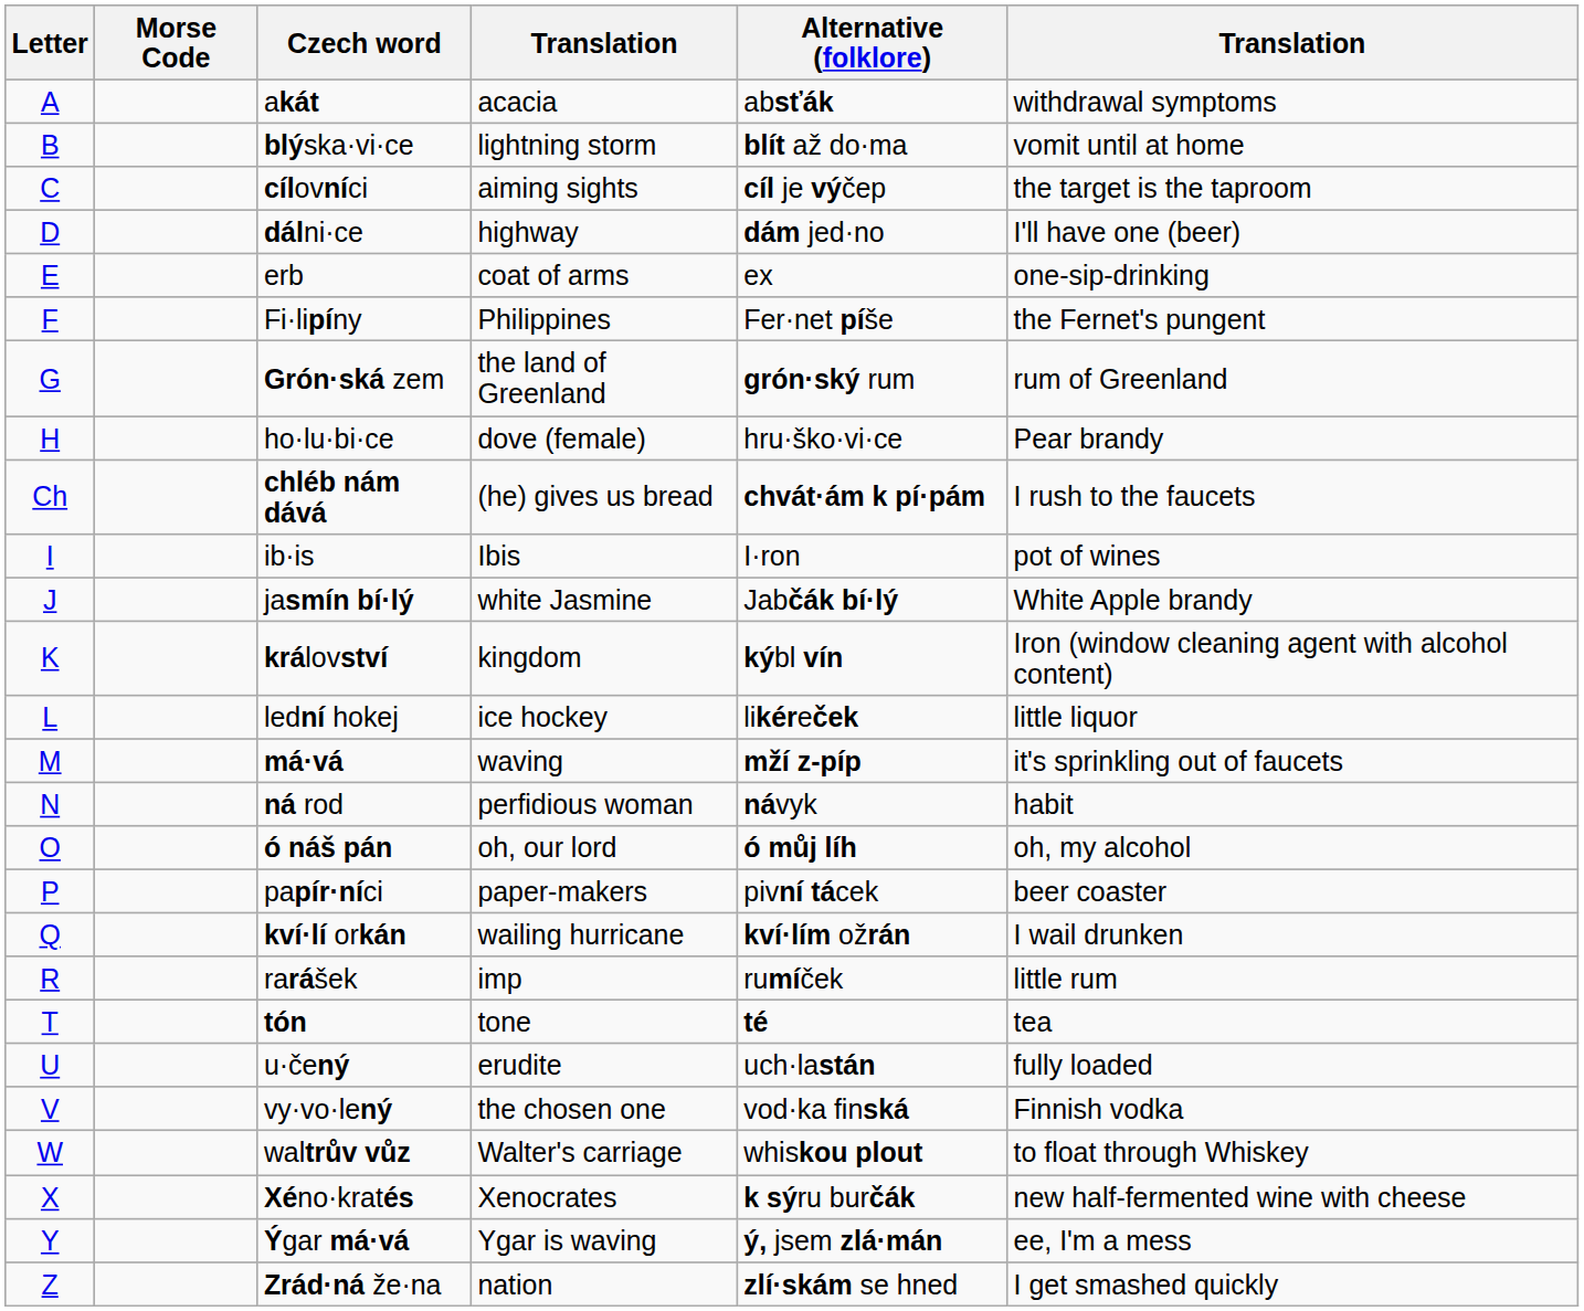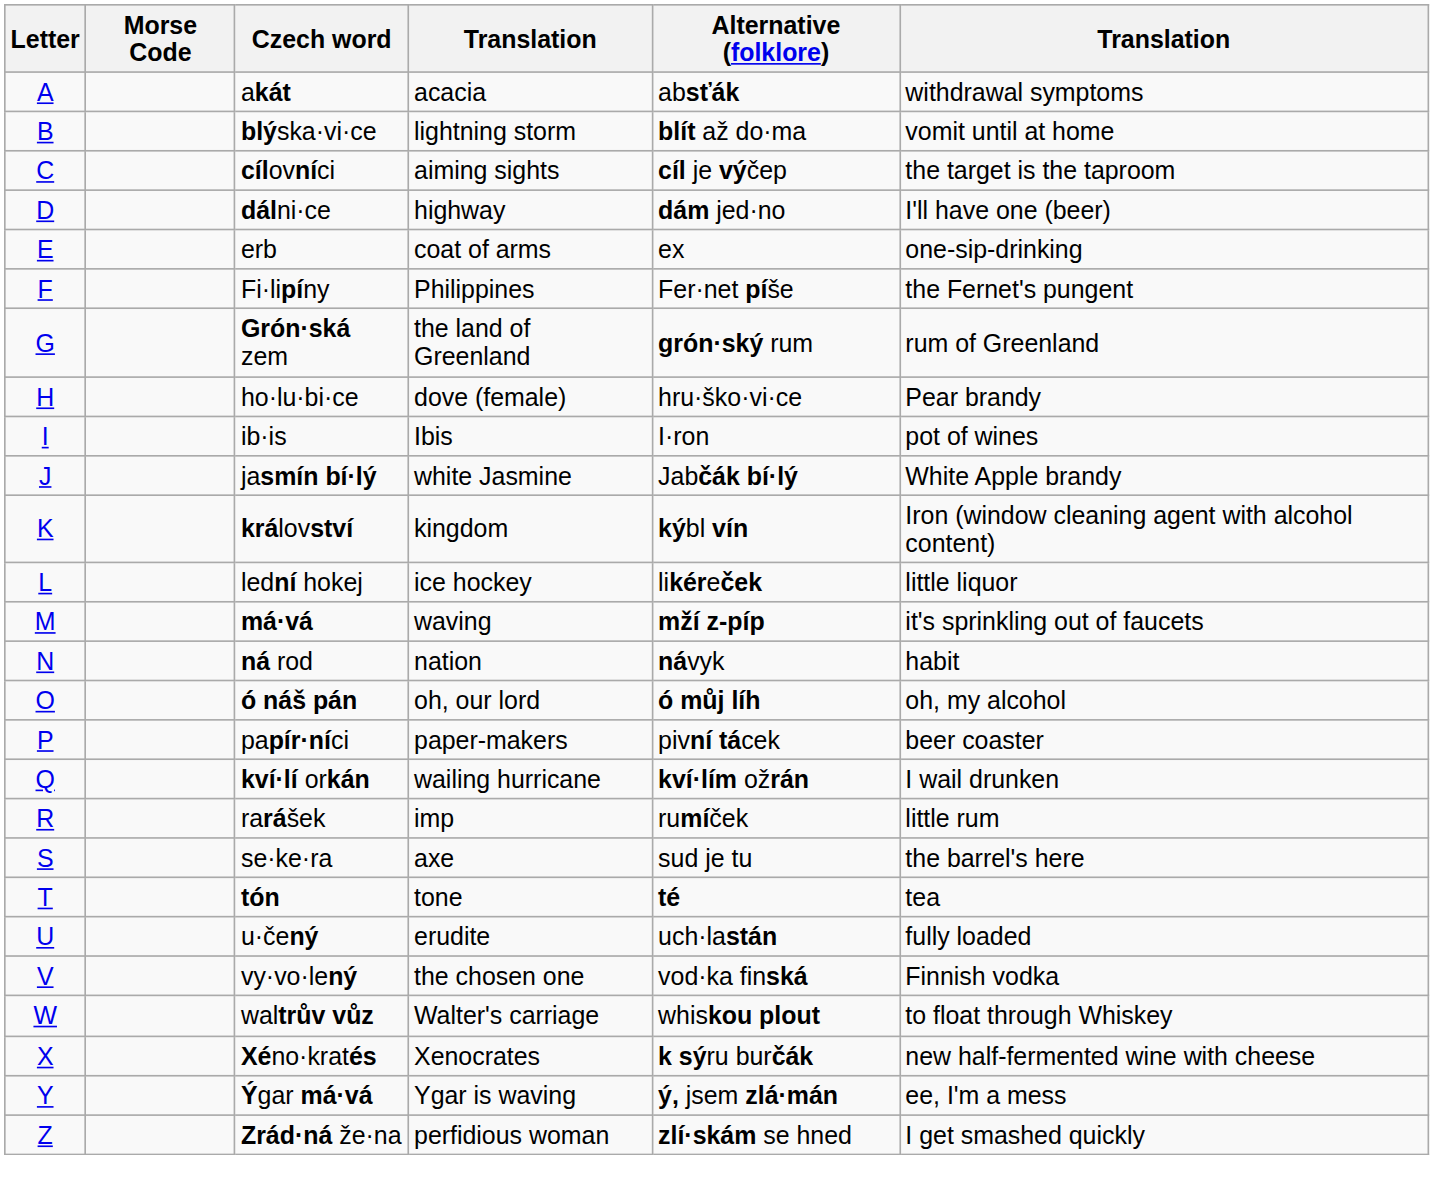- row: Ch | chléb nám dává | (he) gives us bread | chvát·ám k pí·pám | I rush to the faucets
ná rod | column 4: perfidious woman -> nation
+ row: S | se·ke·ra | axe | sud je tu | the barrel's here
Zrád·ná že·na | column 4: nation -> perfidious woman
